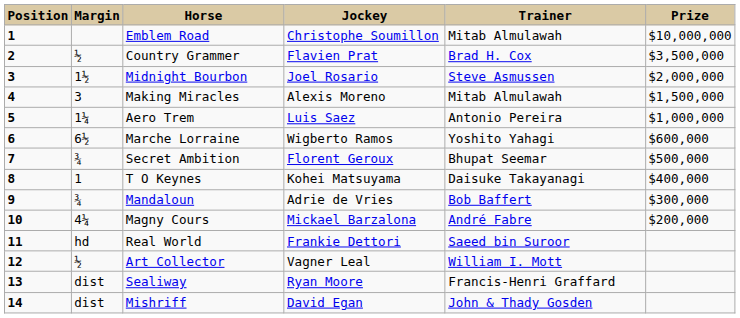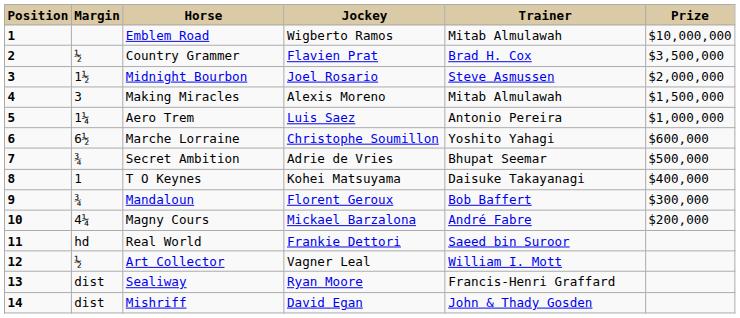Emblem Road | Jockey: Christophe Soumillon -> Wigberto Ramos
Marche Lorraine | Jockey: Wigberto Ramos -> Christophe Soumillon
Secret Ambition | Jockey: Florent Geroux -> Adrie de Vries
Mandaloun | Jockey: Adrie de Vries -> Florent Geroux
